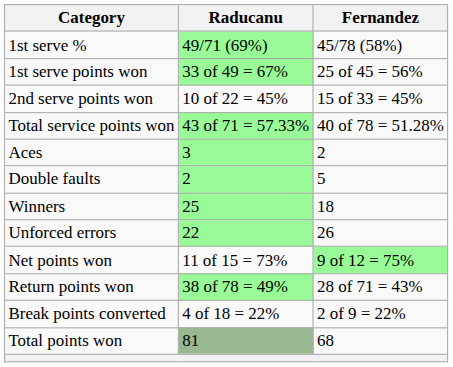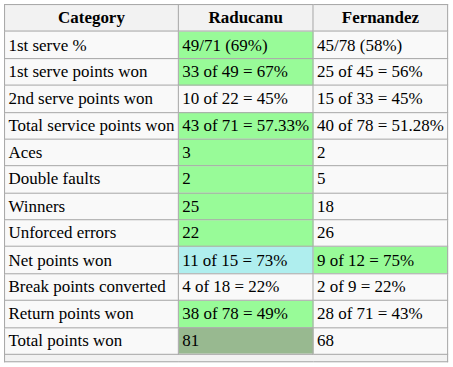Net points won | Raducanu: no background -> paleturquoise background
rows swapped: Break points converted <-> Return points won
